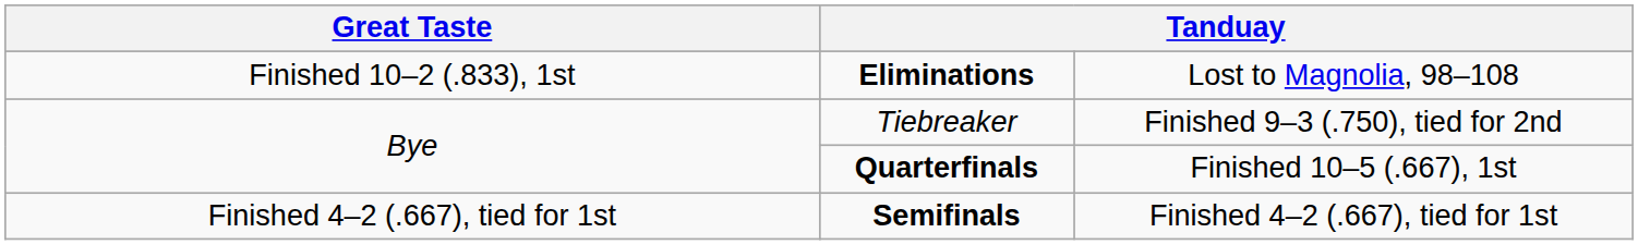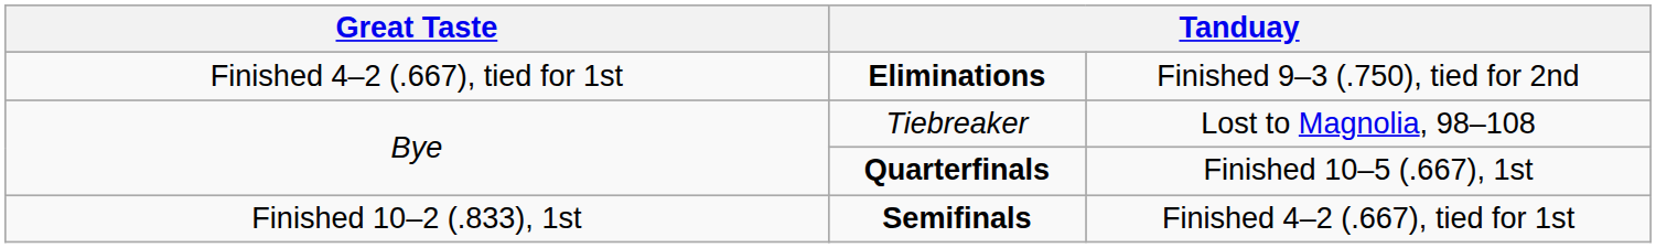Eliminations | column 1: Finished 10–2 (.833), 1st -> Finished 4–2 (.667), tied for 1st
Eliminations | column 4: Lost to Magnolia, 98–108 -> Finished 9–3 (.750), tied for 2nd
Tiebreaker | column 4: Finished 9–3 (.750), tied for 2nd -> Lost to Magnolia, 98–108
Semifinals | column 1: Finished 4–2 (.667), tied for 1st -> Finished 10–2 (.833), 1st
